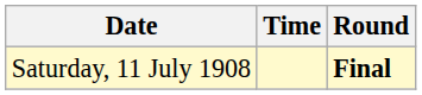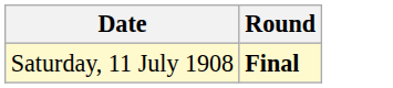- column: Time
